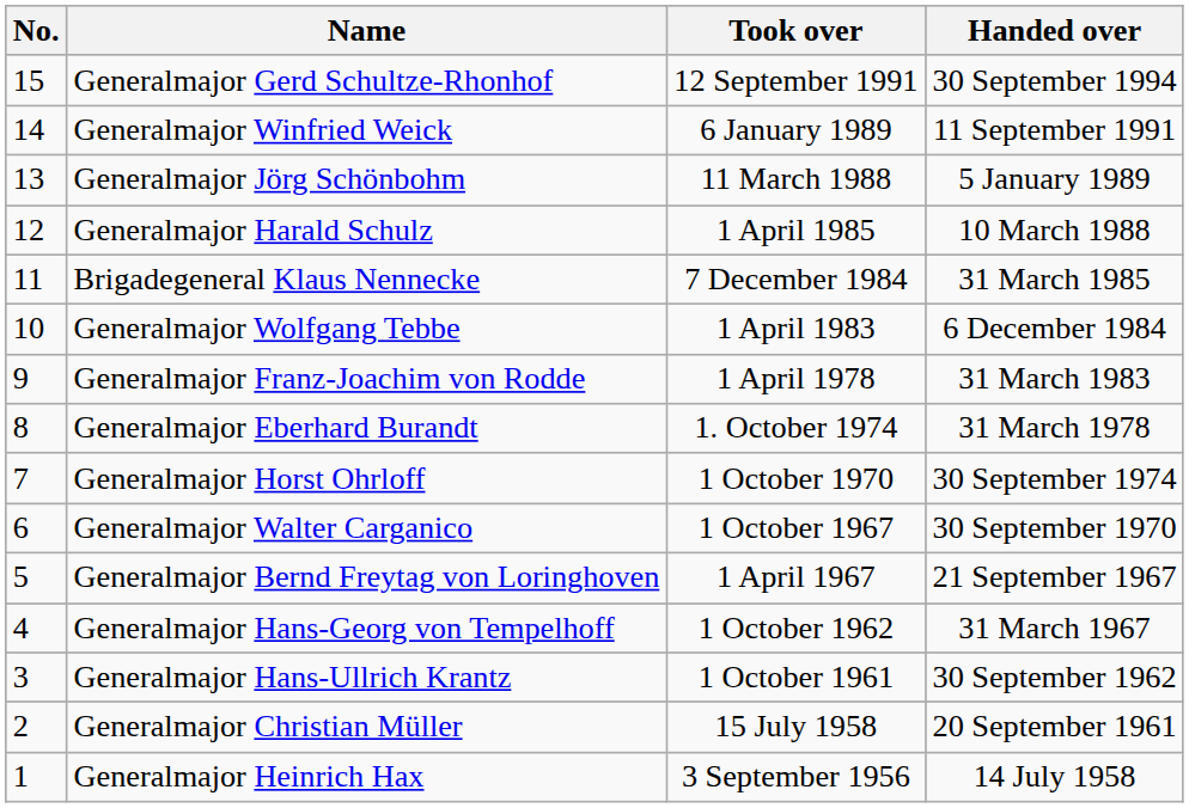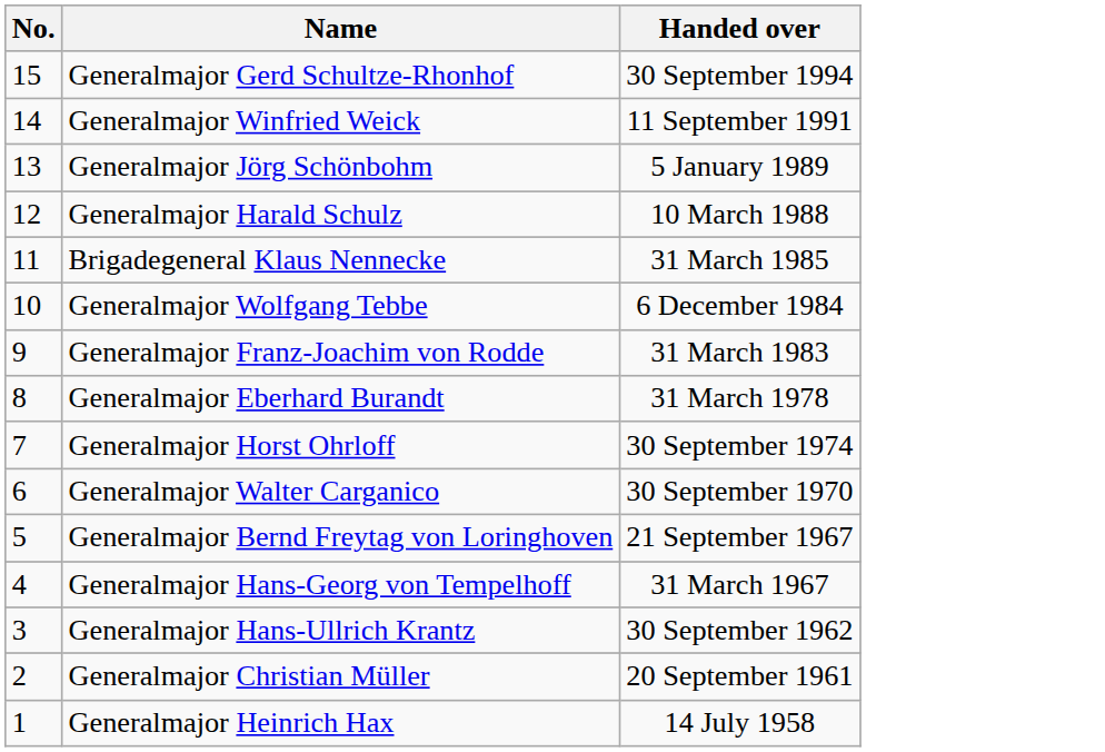- column: Took over | 12 September 1991 | 6 January 1989 | 11 March 1988 | 1 April 1985 | 7 December 1984 | 1 April 1983 | 1 April 1978 | 1. October 1974 | 1 October 1970 | 1 October 1967 | 1 April 1967 | 1 October 1962 | 1 October 1961 | 15 July 1958 | 3 September 1956
